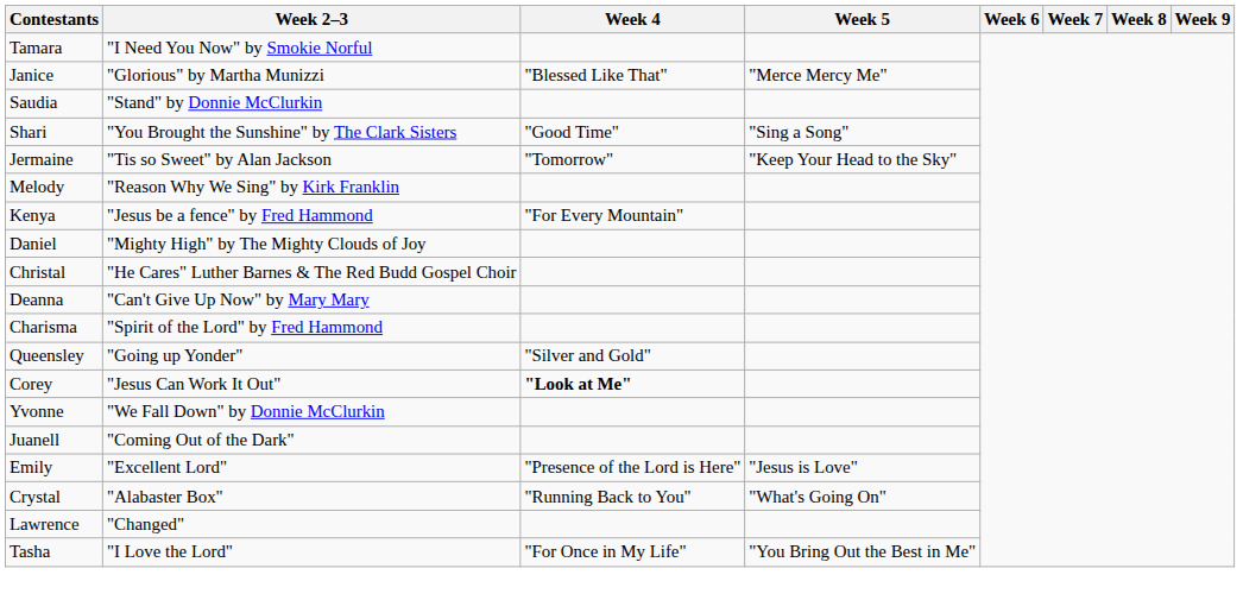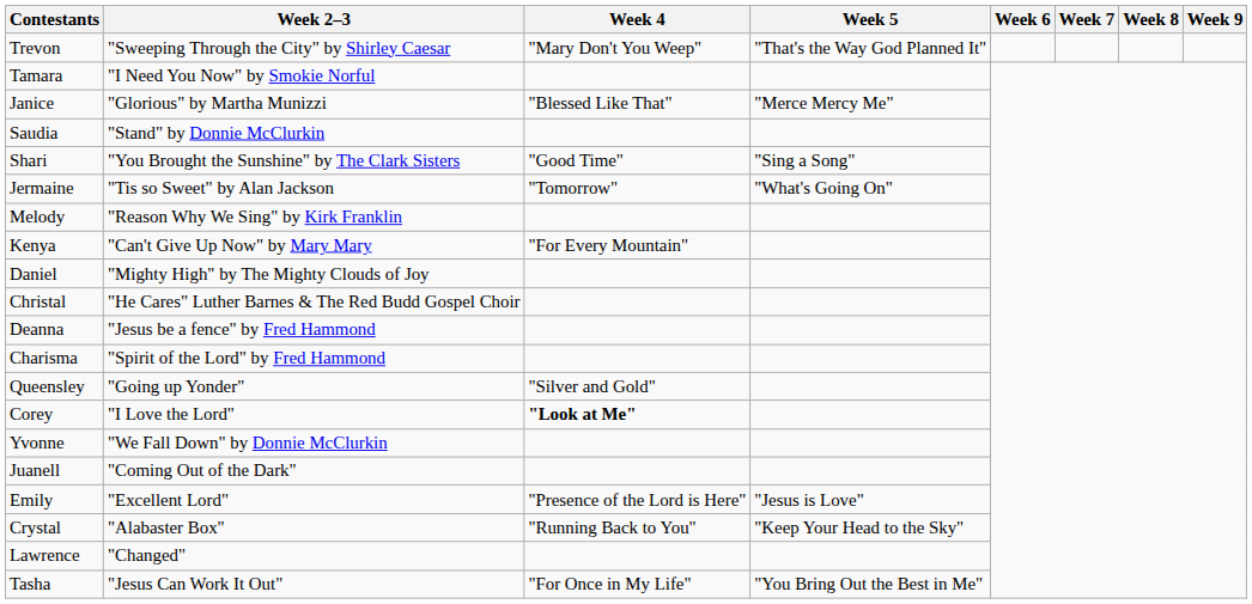+ row: Trevon | "Sweeping Through the City" by Shirley Caesar | "Mary Don't You Weep" | "That's the Way God Planned It"
Jermaine | Week 5: "Keep Your Head to the Sky" -> "What's Going On"
Kenya | Week 2–3: "Jesus be a fence" by Fred Hammond -> "Can't Give Up Now" by Mary Mary
Deanna | Week 2–3: "Can't Give Up Now" by Mary Mary -> "Jesus be a fence" by Fred Hammond
Corey | Week 2–3: "Jesus Can Work It Out" -> "I Love the Lord"
Crystal | Week 5: "What's Going On" -> "Keep Your Head to the Sky"
Tasha | Week 2–3: "I Love the Lord" -> "Jesus Can Work It Out"
